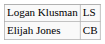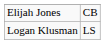rows swapped: Elijah Jones <-> Logan Klusman
